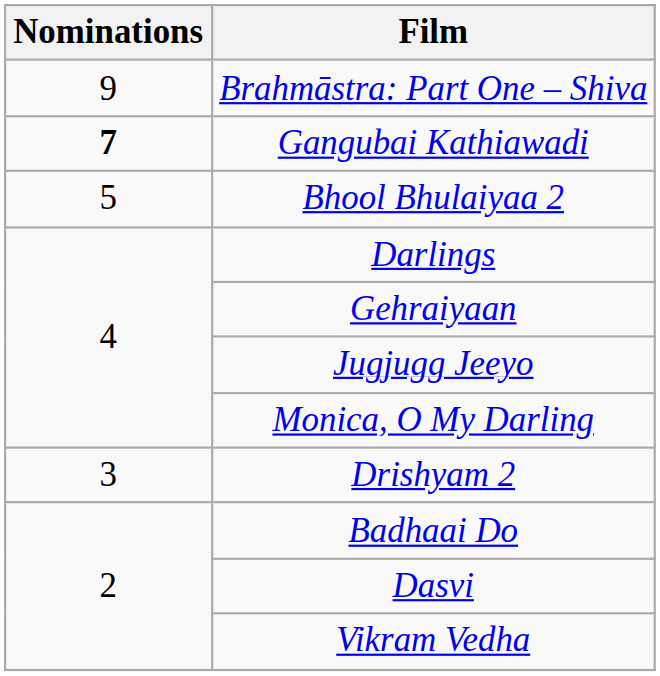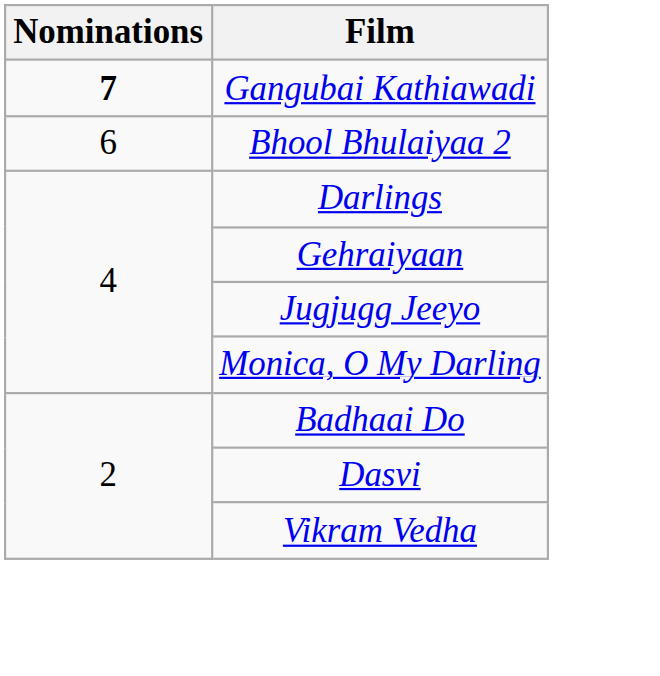- row: 9 | Brahmāstra: Part One – Shiva
Bhool Bhulaiyaa 2 | Nominations: 5 -> 6
- row: 3 | Drishyam 2
